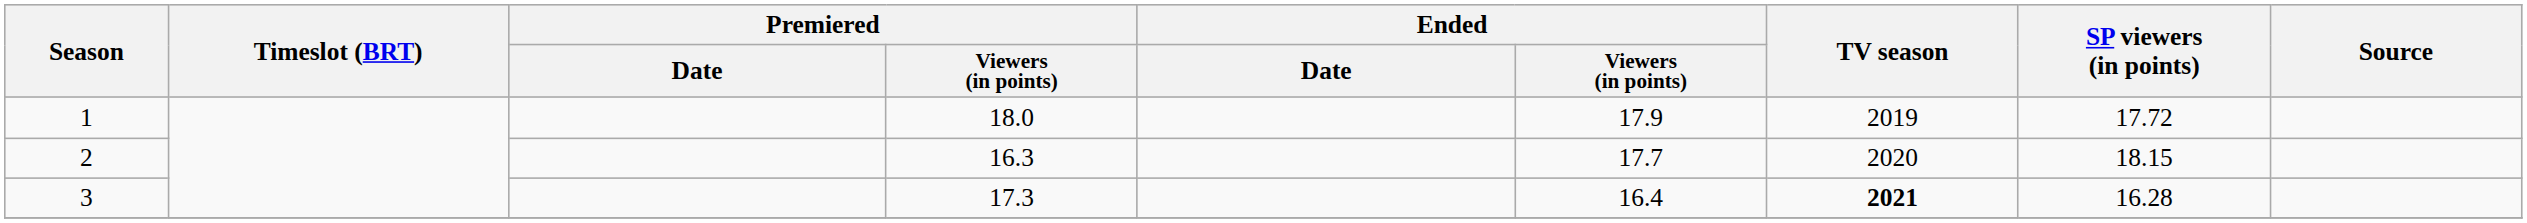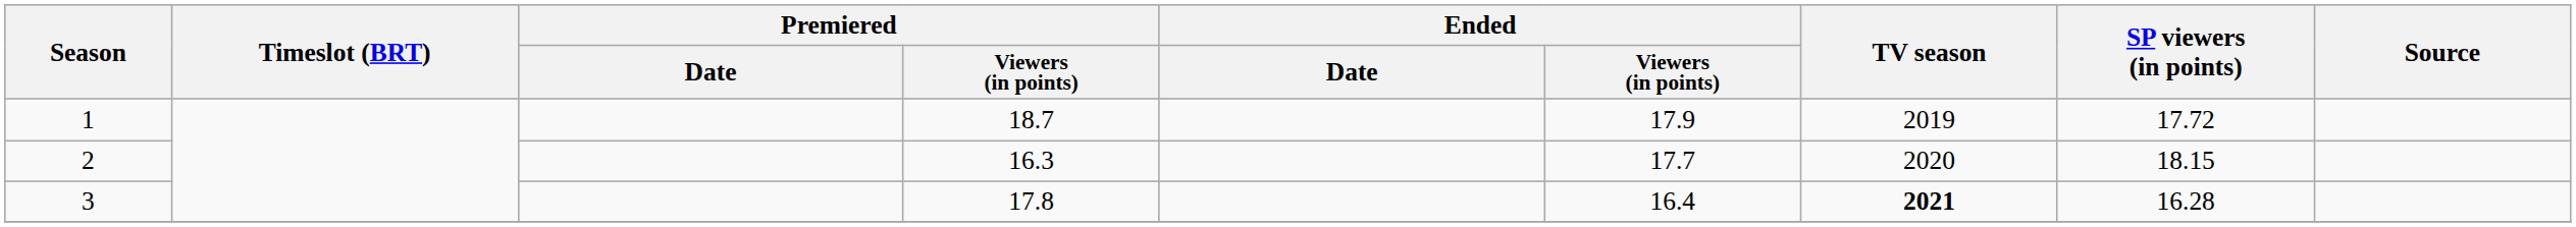1 | Premiered / Viewers (in points): 18.0 -> 18.7
3 | Premiered / Viewers (in points): 17.3 -> 17.8
